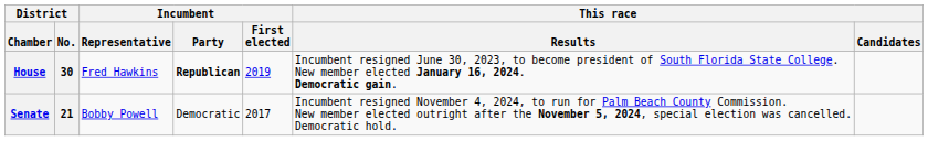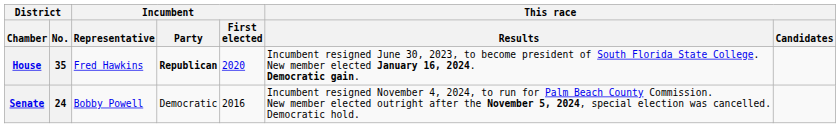House | District / No.: 30 -> 35
House | Incumbent / First elected: 2019 -> 2020
Senate | District / No.: 21 -> 24
Senate | Incumbent / First elected: 2017 -> 2016
